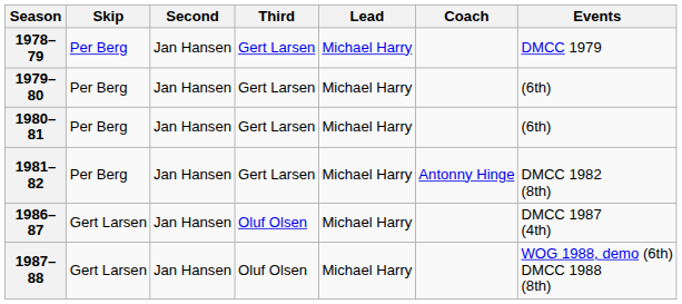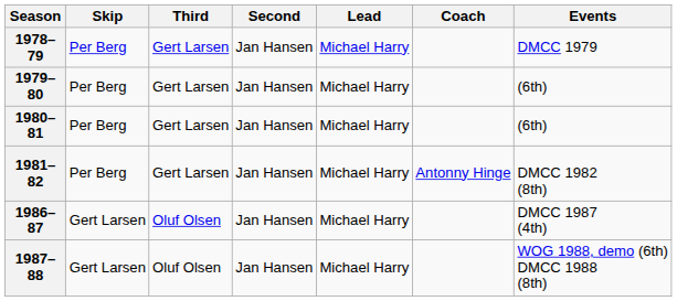columns swapped: Third <-> Second
